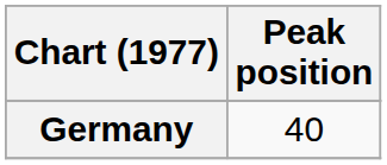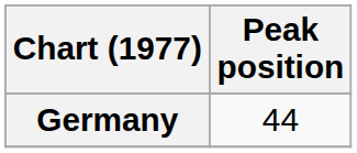Germany | Peak position: 40 -> 44
